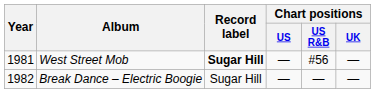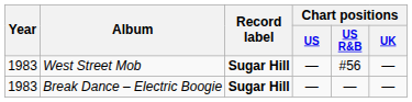West Street Mob | Year: 1981 -> 1983
Break Dance – Electric Boogie | Year: 1982 -> 1983
Break Dance – Electric Boogie | Record label: normal -> bold
